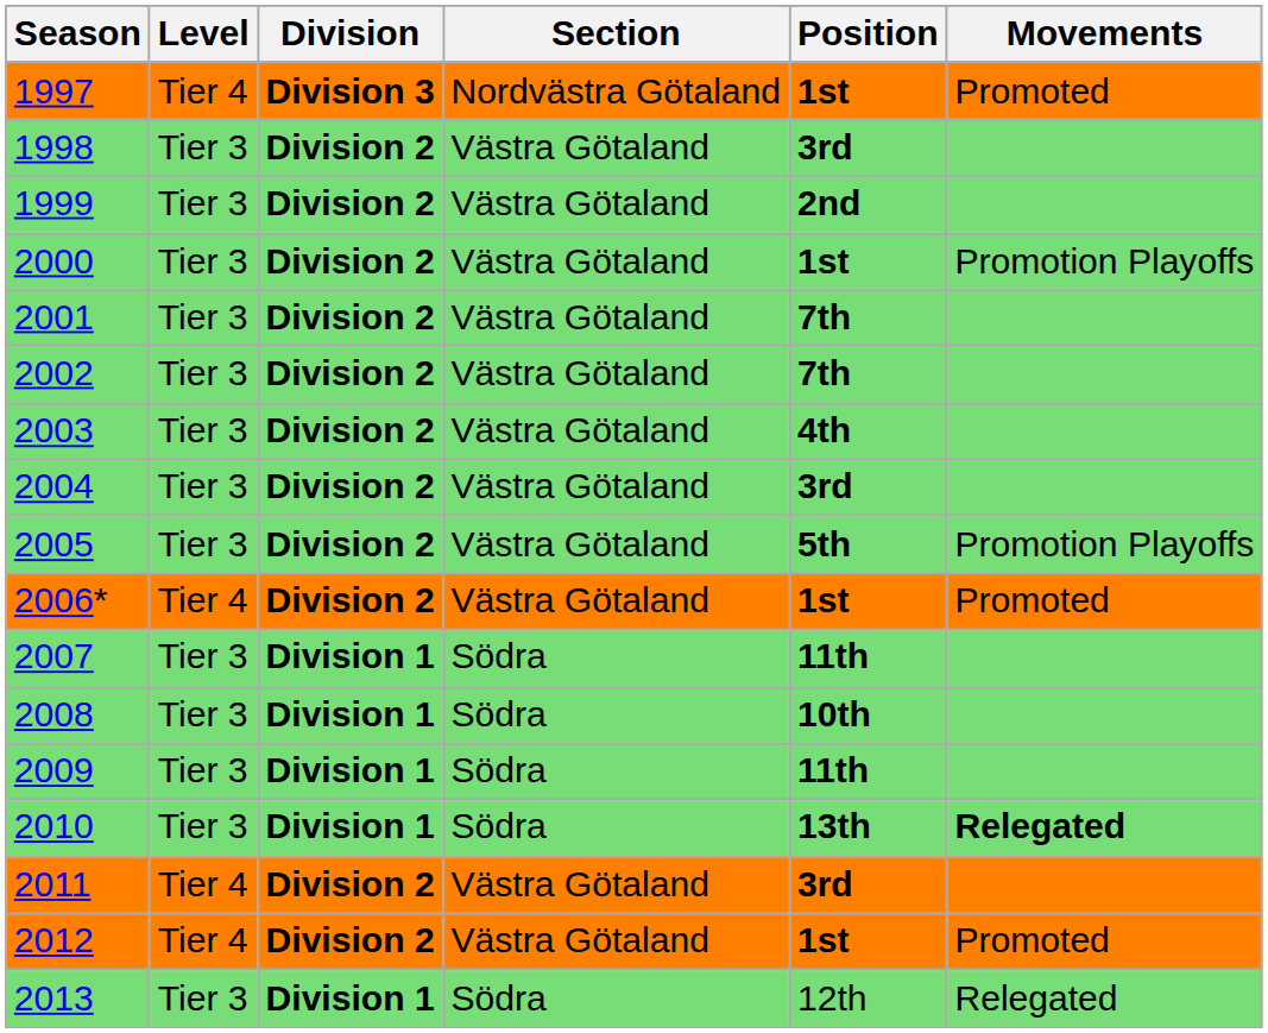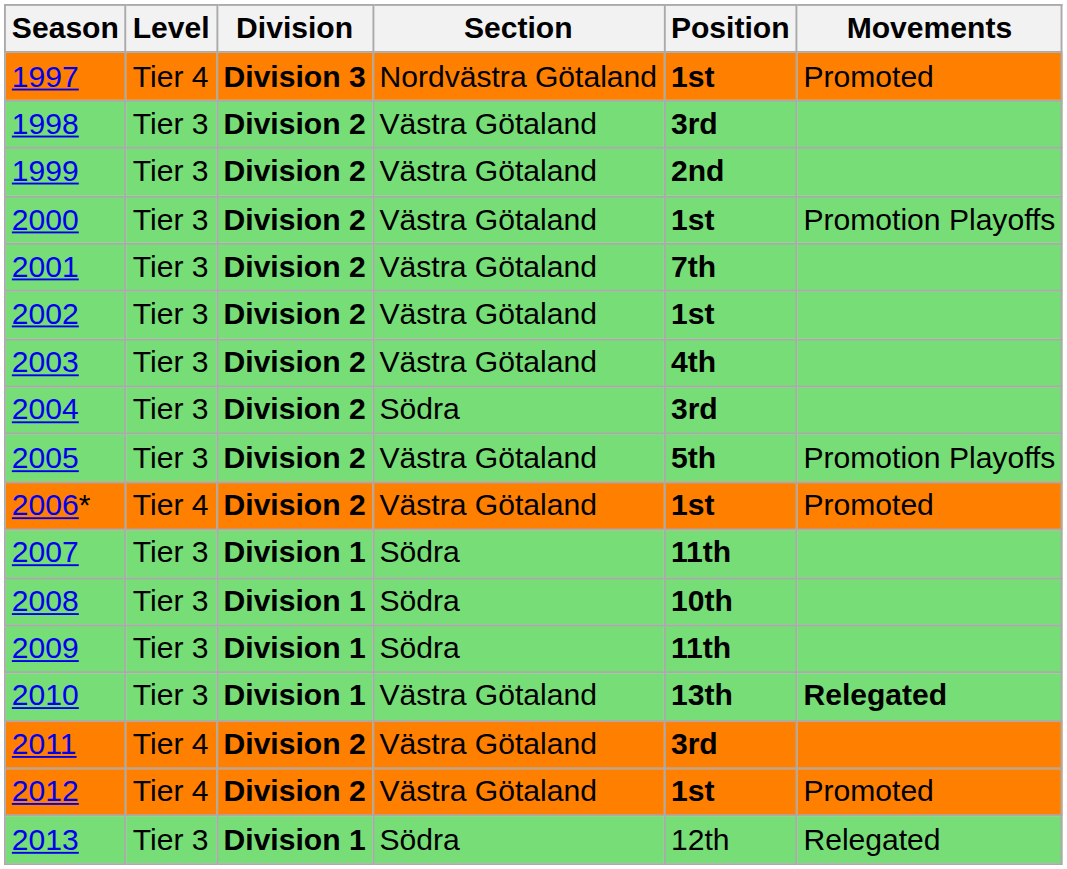2002 | Position: 7th -> 1st
2004 | Section: Västra Götaland -> Södra
2010 | Section: Södra -> Västra Götaland
